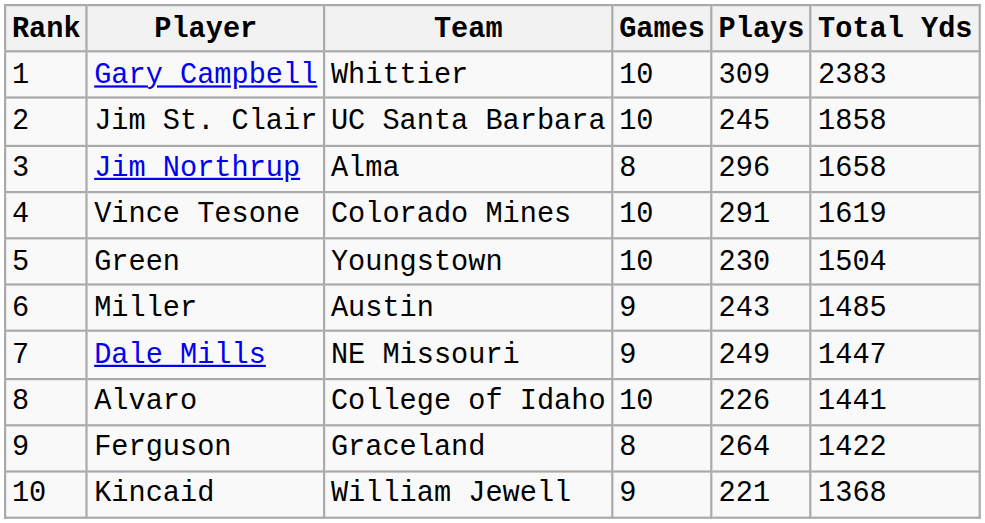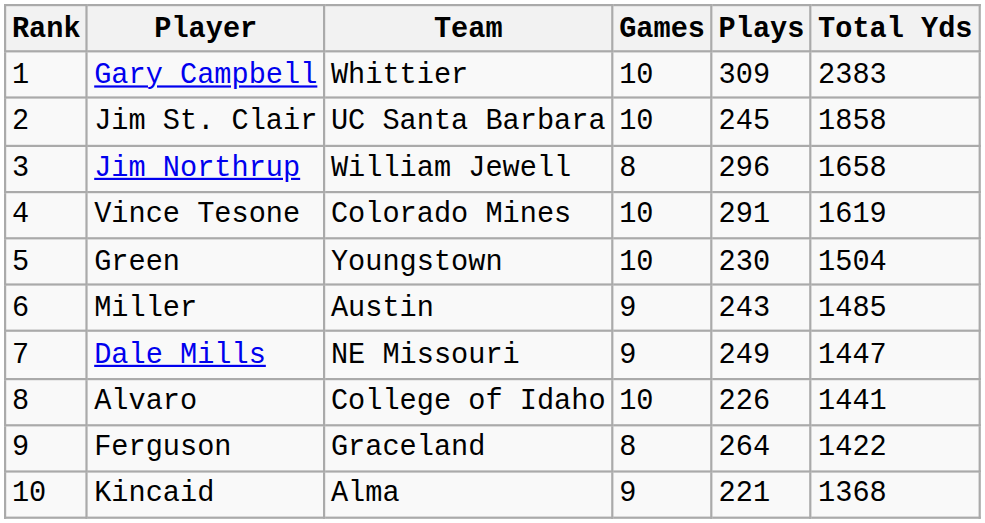Jim Northrup | Team: Alma -> William Jewell
Kincaid | Team: William Jewell -> Alma
